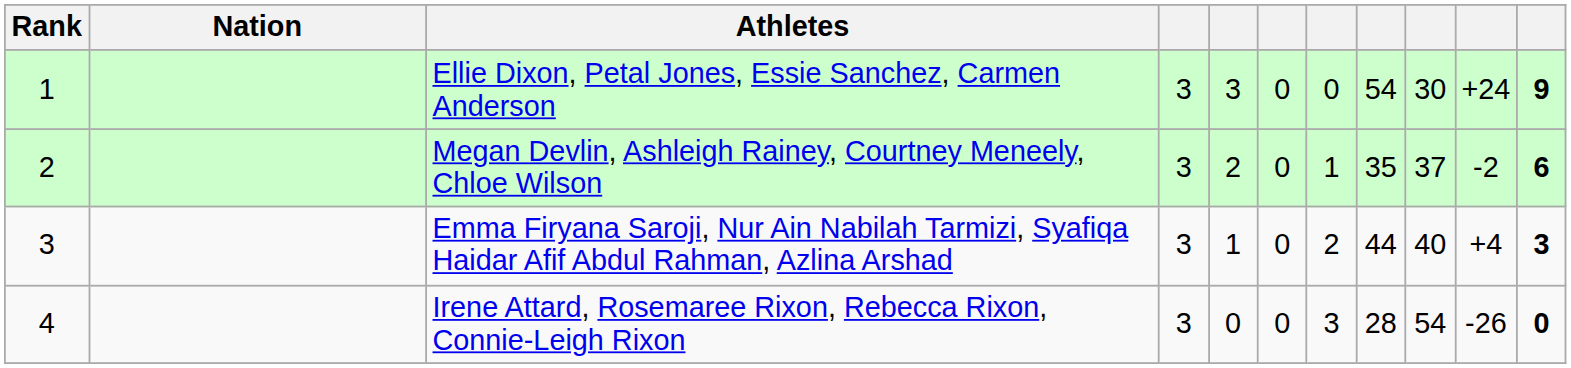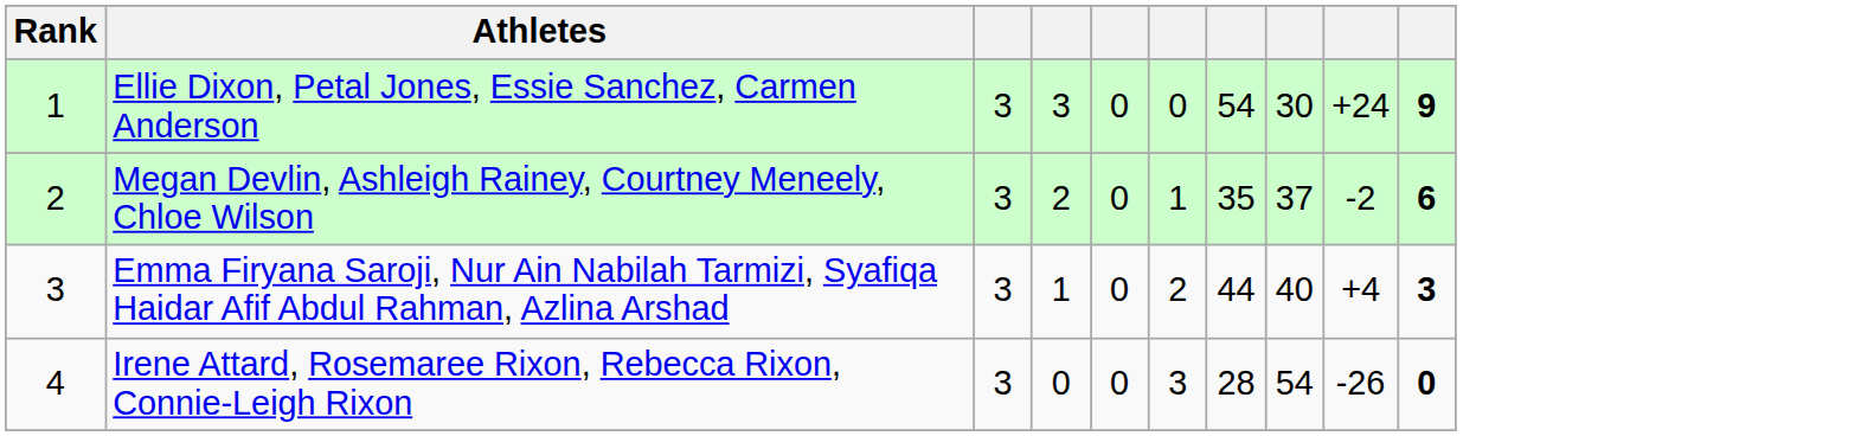- column: Nation
